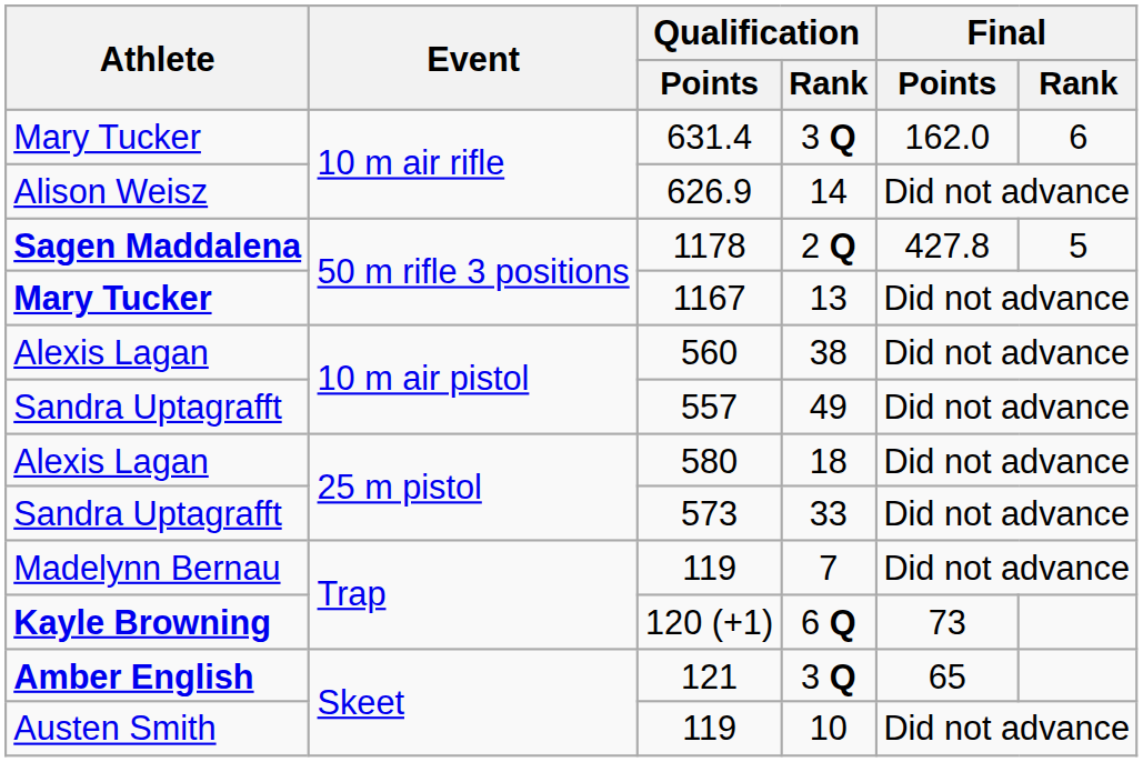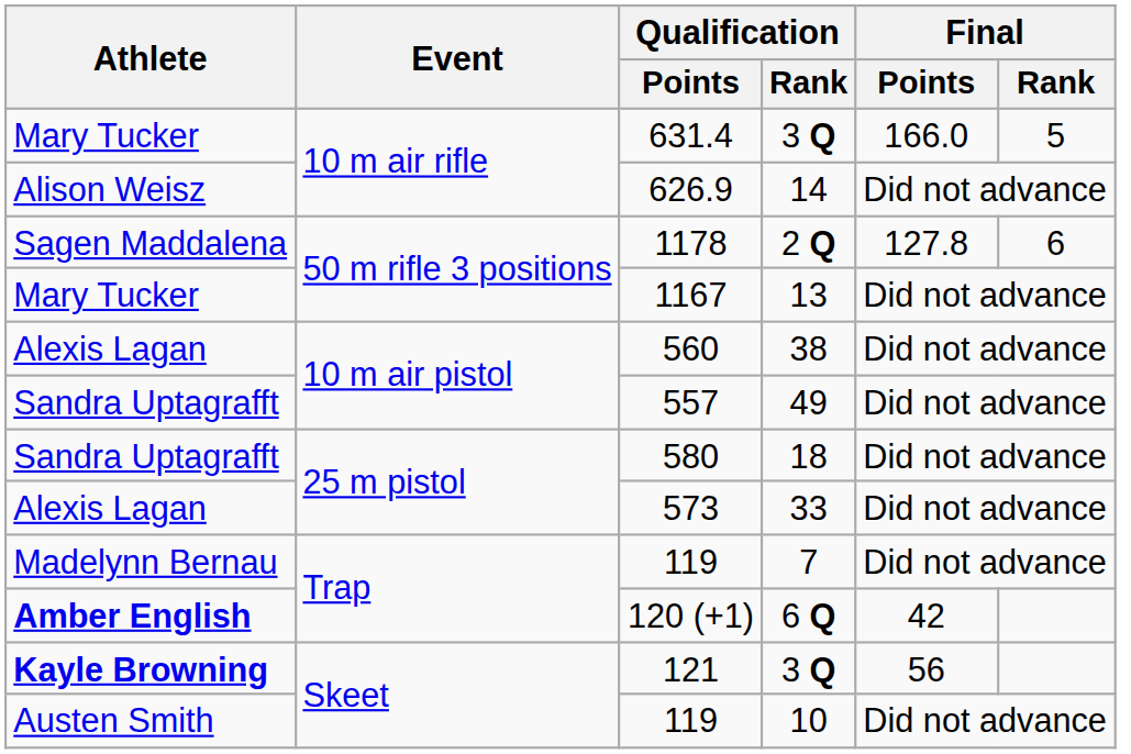631.4 | Final / Points: 162.0 -> 166.0
631.4 | Final / Rank: 6 -> 5
1178 | Athlete: bold -> normal
1178 | Final / Points: 427.8 -> 127.8
1178 | Final / Rank: 5 -> 6
1167 | Athlete: bold -> normal
580 | Athlete: Alexis Lagan -> Sandra Uptagrafft
573 | Athlete: Sandra Uptagrafft -> Alexis Lagan
120 (+1) | Athlete: Kayle Browning -> Amber English
120 (+1) | Final / Points: 73 -> 42
121 | Athlete: Amber English -> Kayle Browning
121 | Final / Points: 65 -> 56
